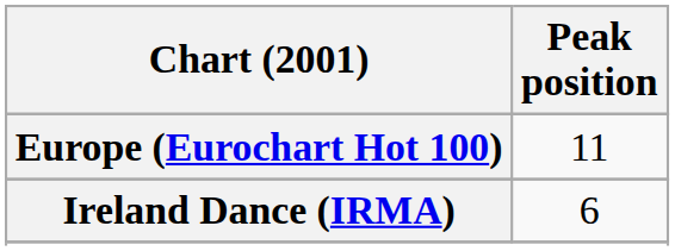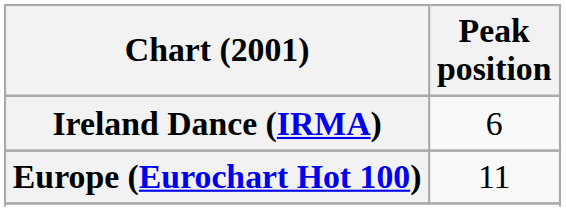rows swapped: Europe (Eurochart Hot 100) <-> Ireland Dance (IRMA)
